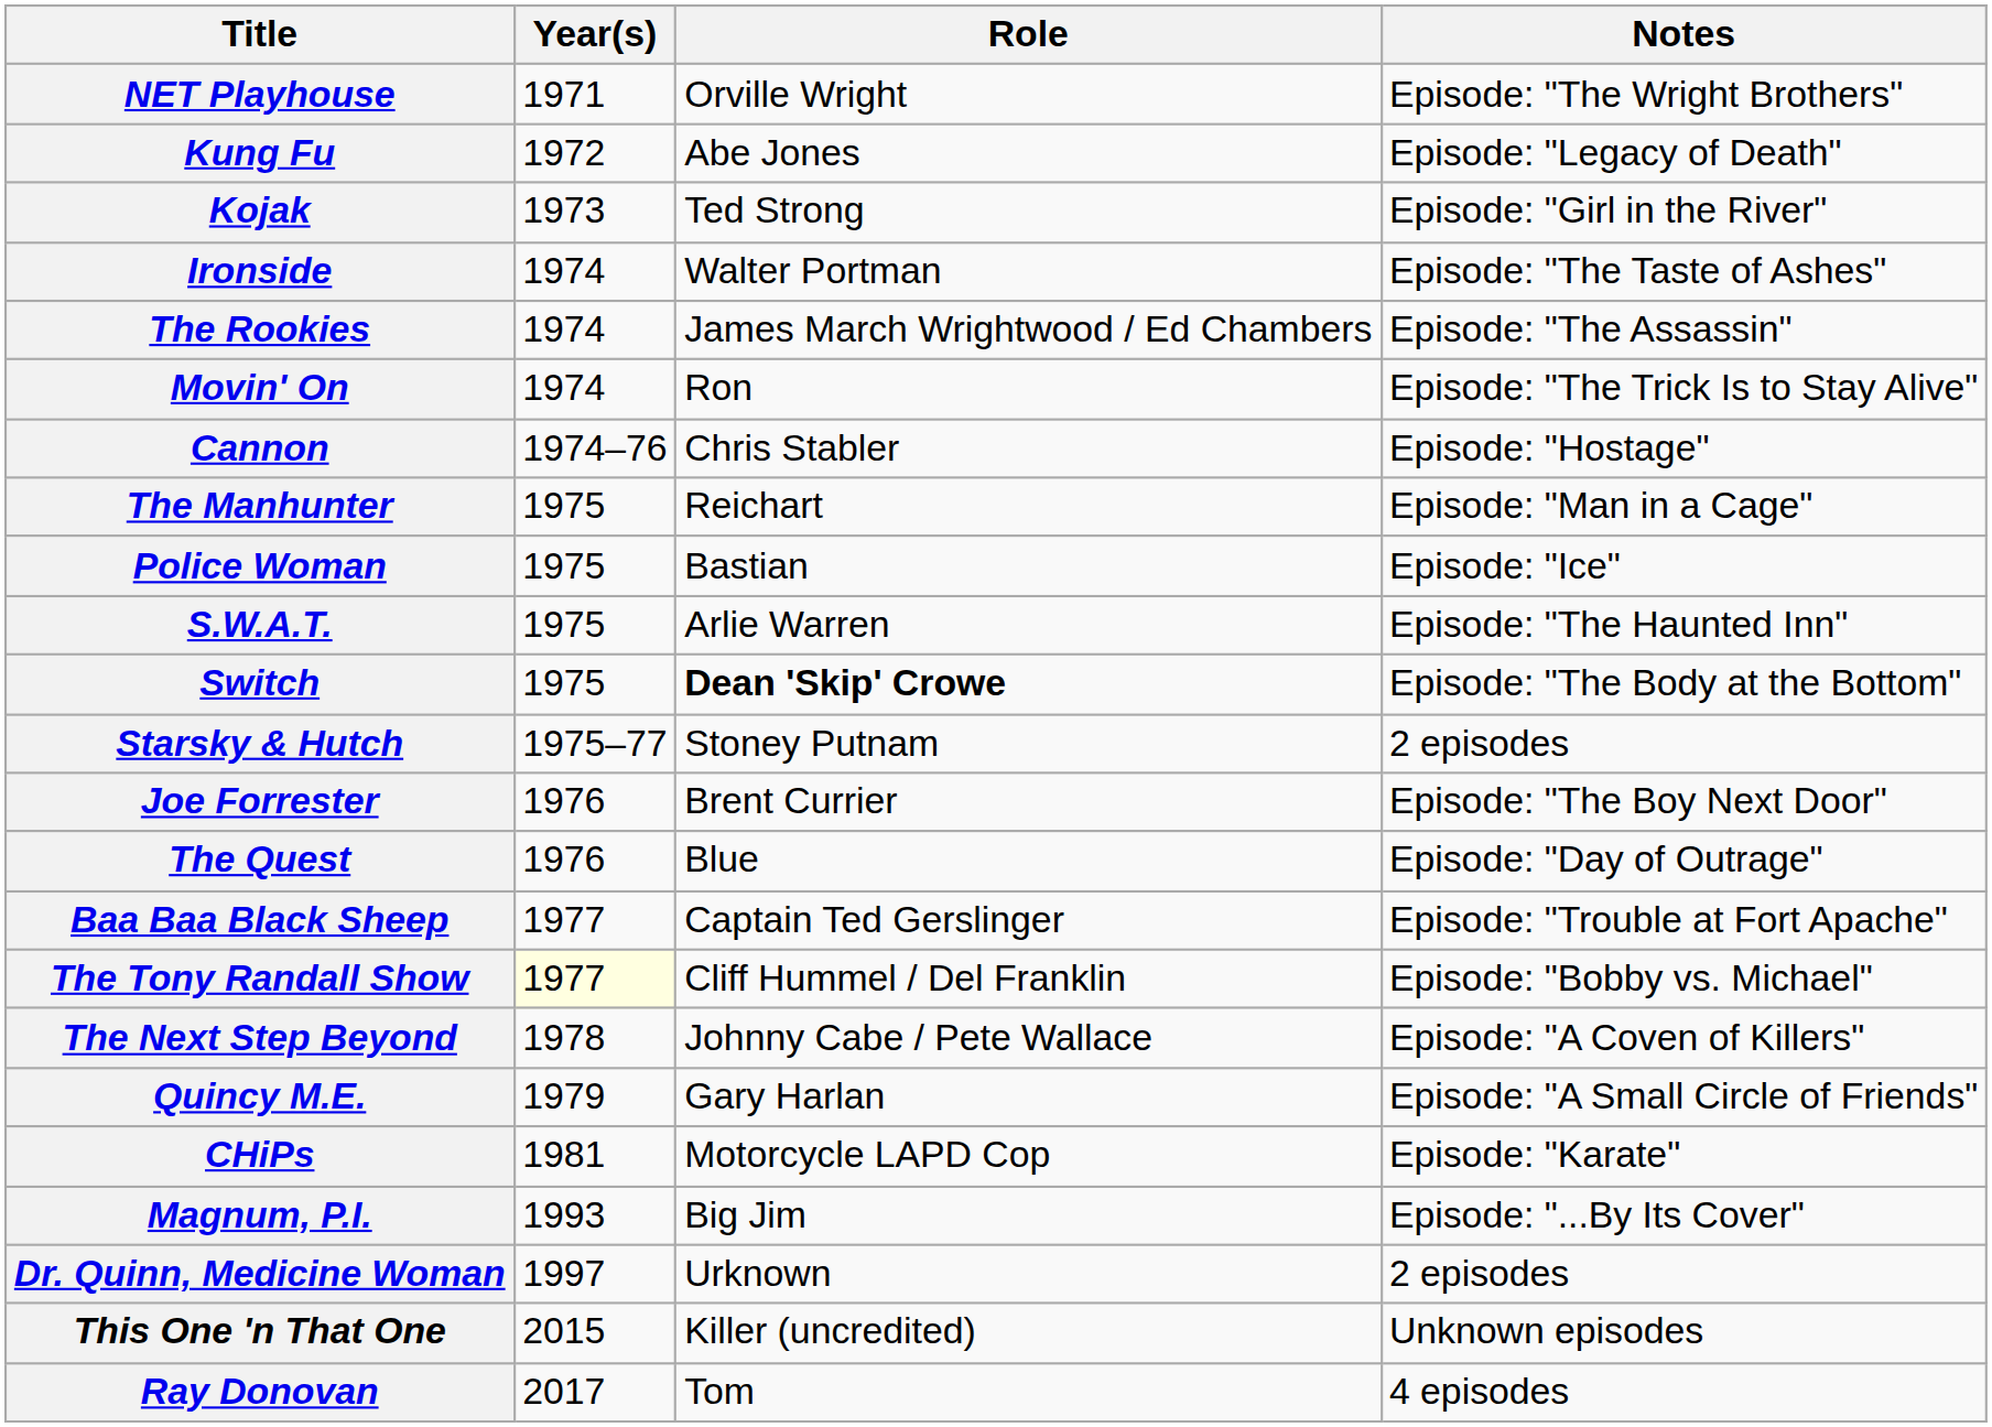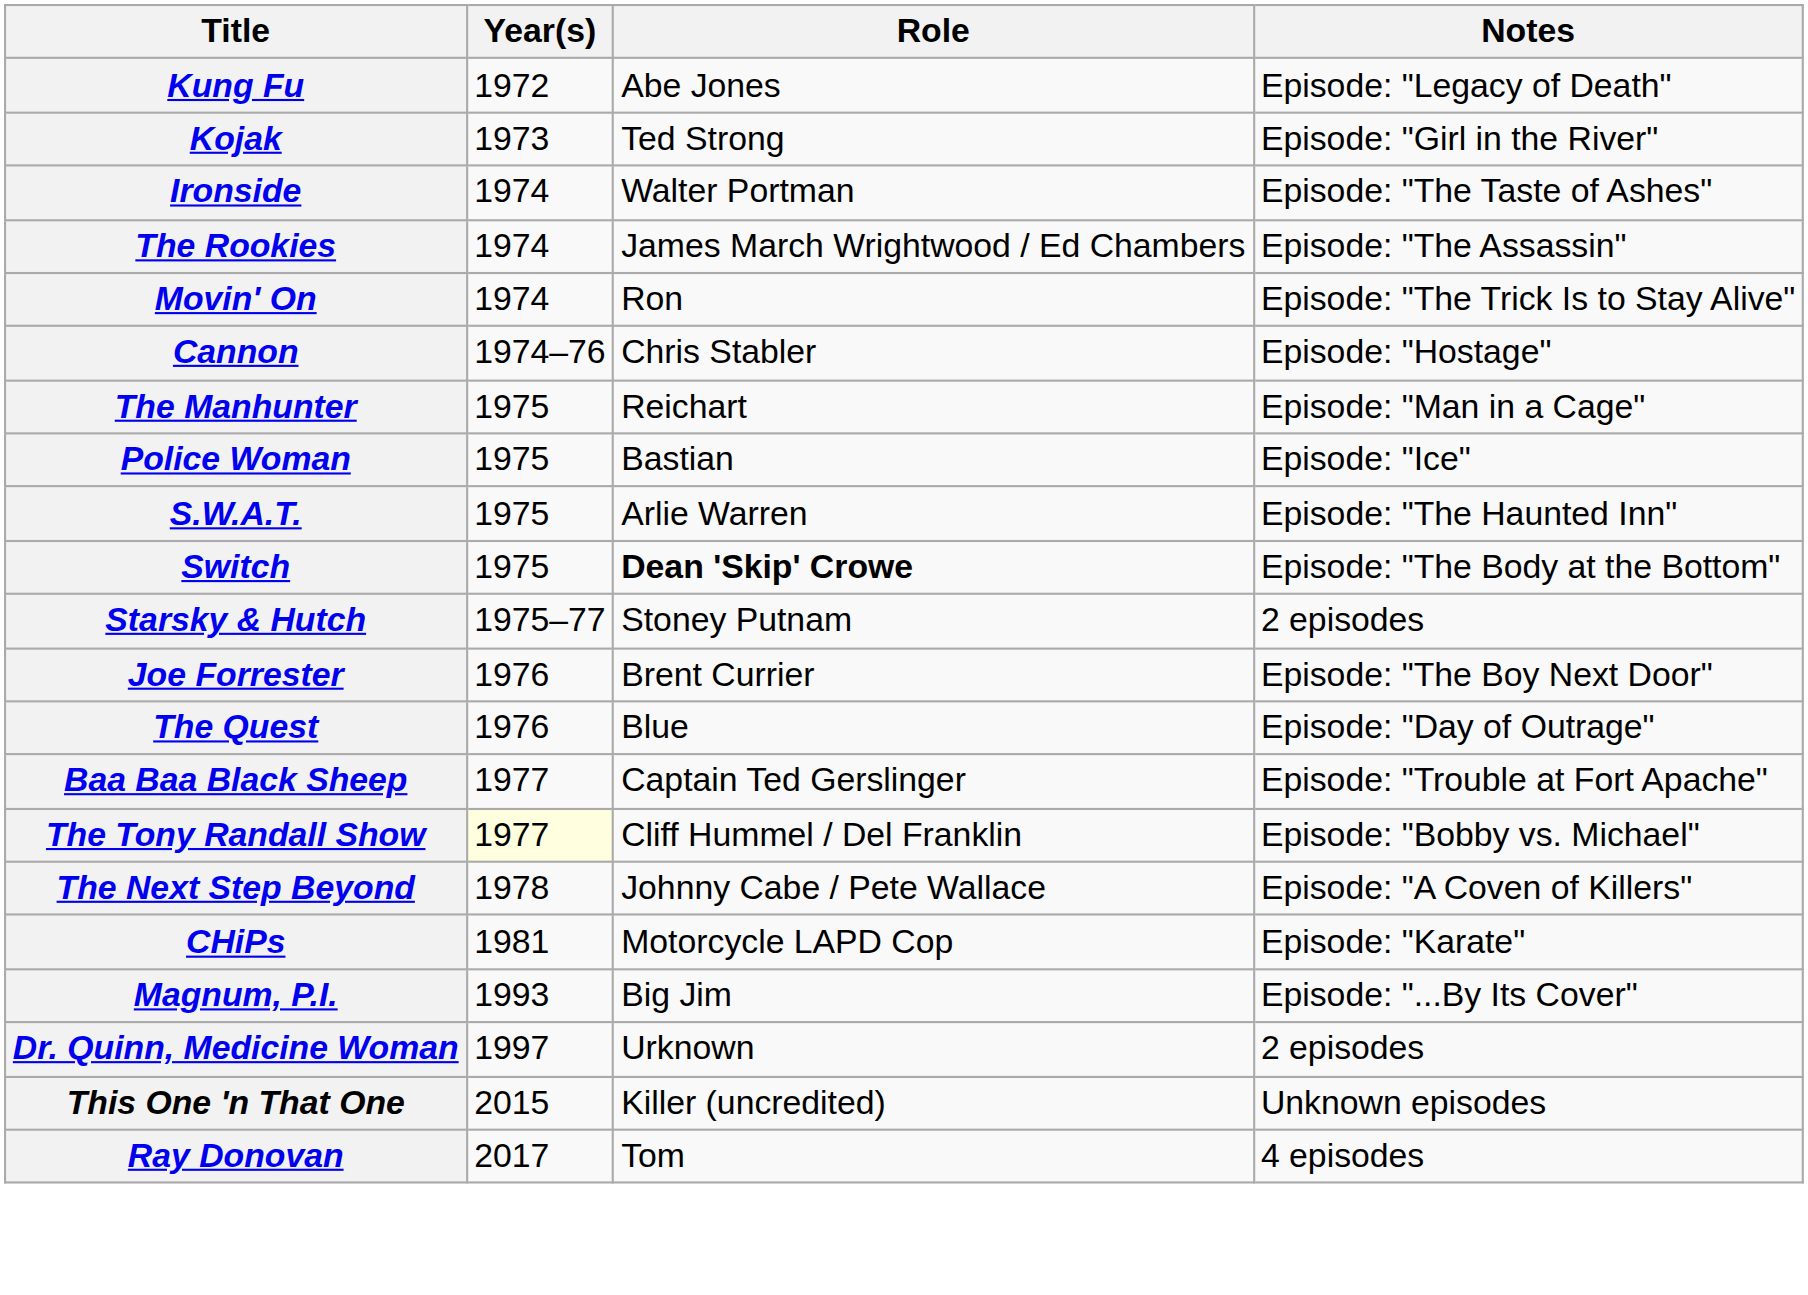- row: NET Playhouse | 1971 | Orville Wright | Episode: "The Wright Brothers"
- row: Quincy M.E. | 1979 | Gary Harlan | Episode: "A Small Circle of Friends"
